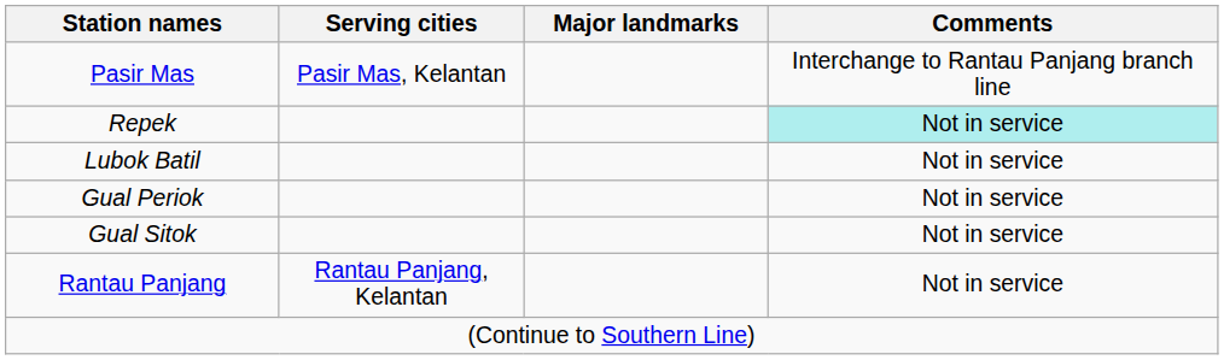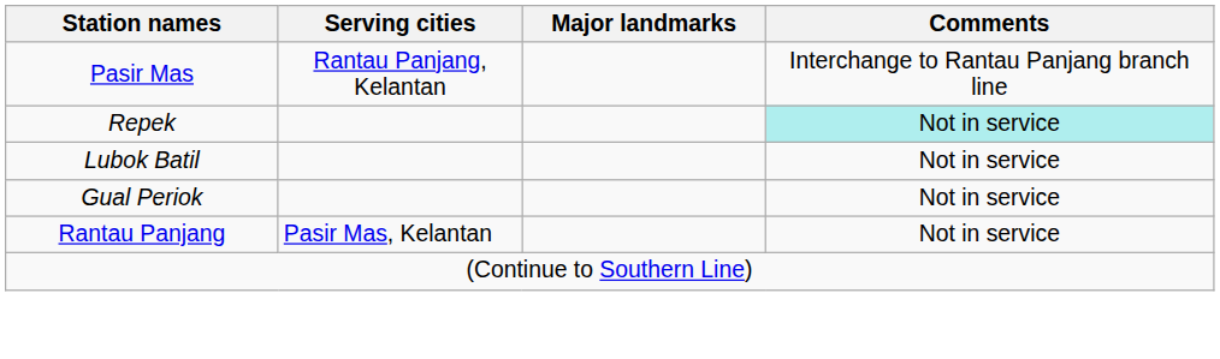Pasir Mas | Serving cities: Pasir Mas, Kelantan -> Rantau Panjang, Kelantan
- row: Gual Sitok | Not in service
Rantau Panjang | Serving cities: Rantau Panjang, Kelantan -> Pasir Mas, Kelantan
